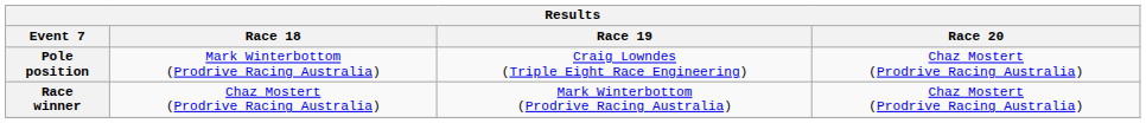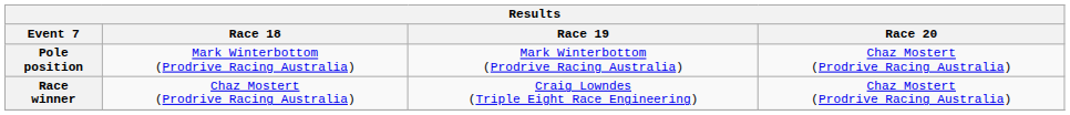Pole position | Race 19: Craig Lowndes (Triple Eight Race Engineering) -> Mark Winterbottom (Prodrive Racing Australia)
Race winner | Race 19: Mark Winterbottom (Prodrive Racing Australia) -> Craig Lowndes (Triple Eight Race Engineering)
